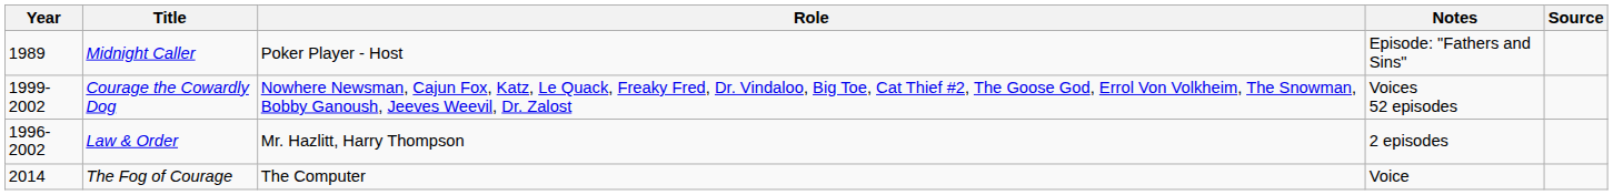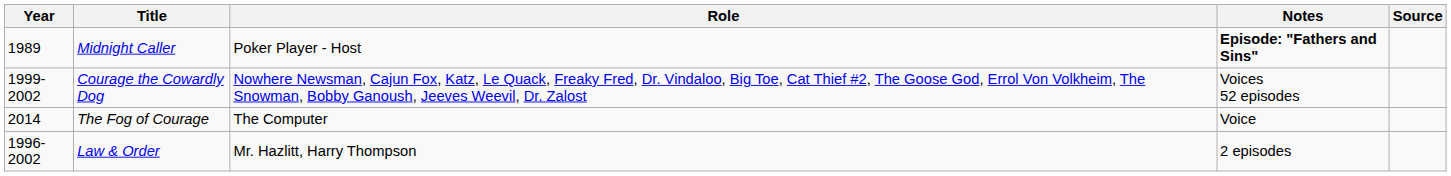Midnight Caller | Notes: normal -> bold
rows swapped: Law & Order <-> The Fog of Courage
